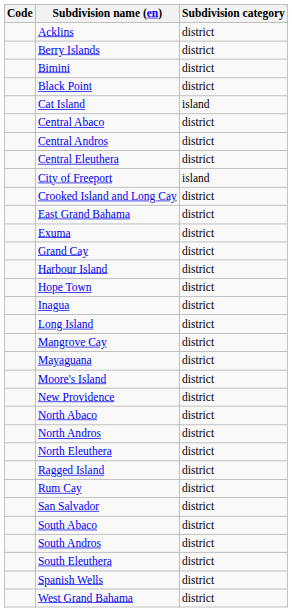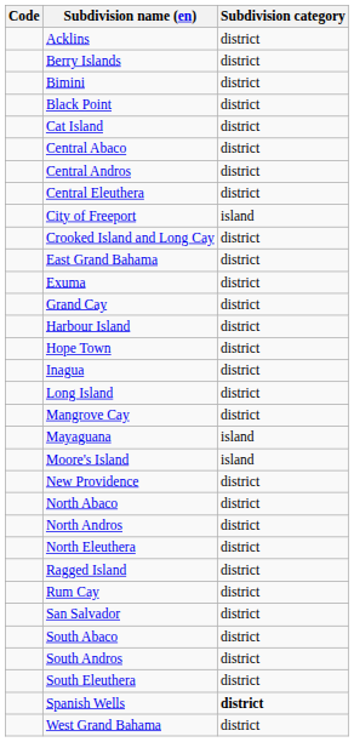Cat Island | Subdivision category: island -> district
Mayaguana | Subdivision category: district -> island
Moore's Island | Subdivision category: district -> island
Spanish Wells | Subdivision category: normal -> bold
